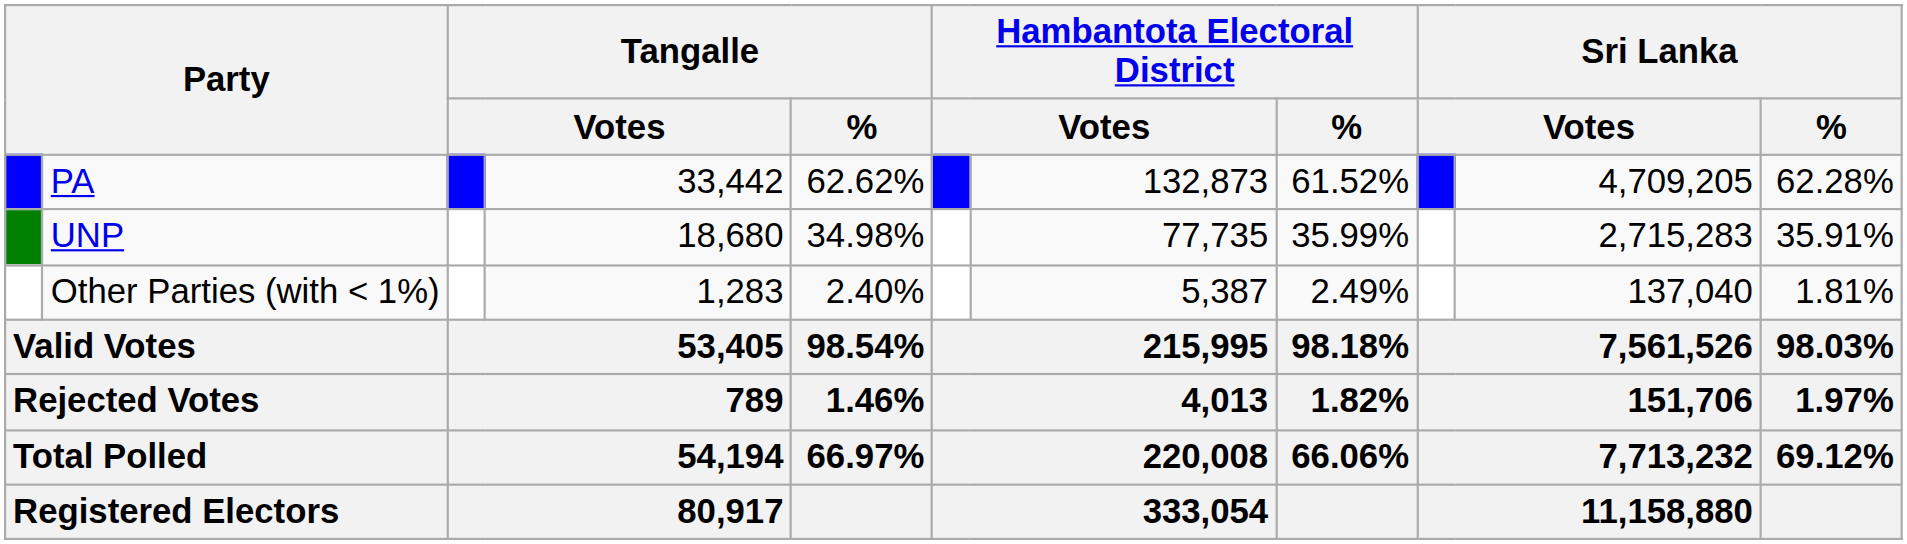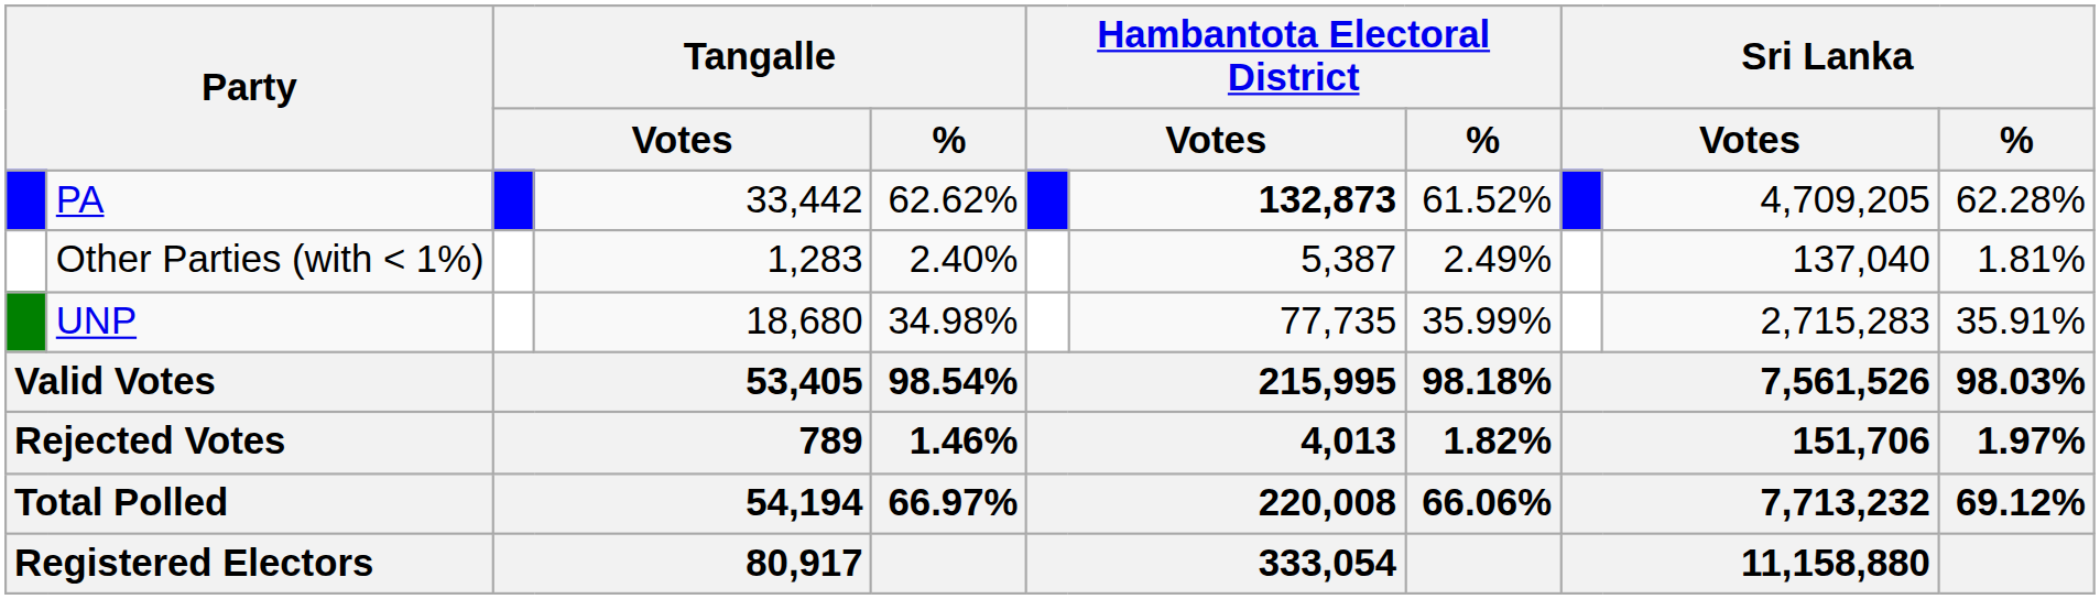PA | column 7: normal -> bold
rows swapped: UNP <-> Other Parties (with < 1%)
